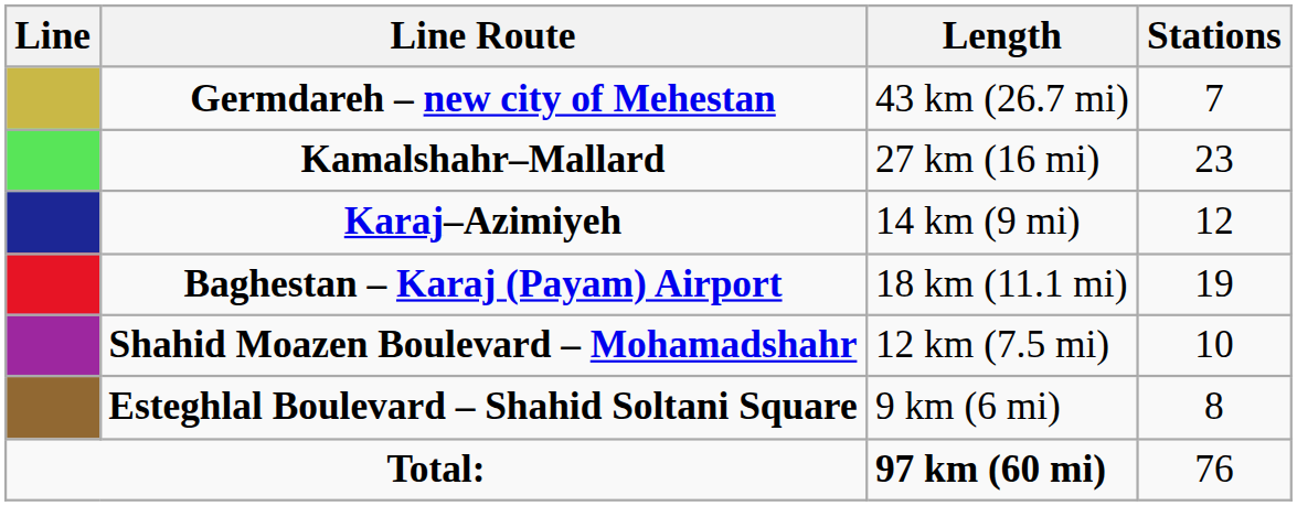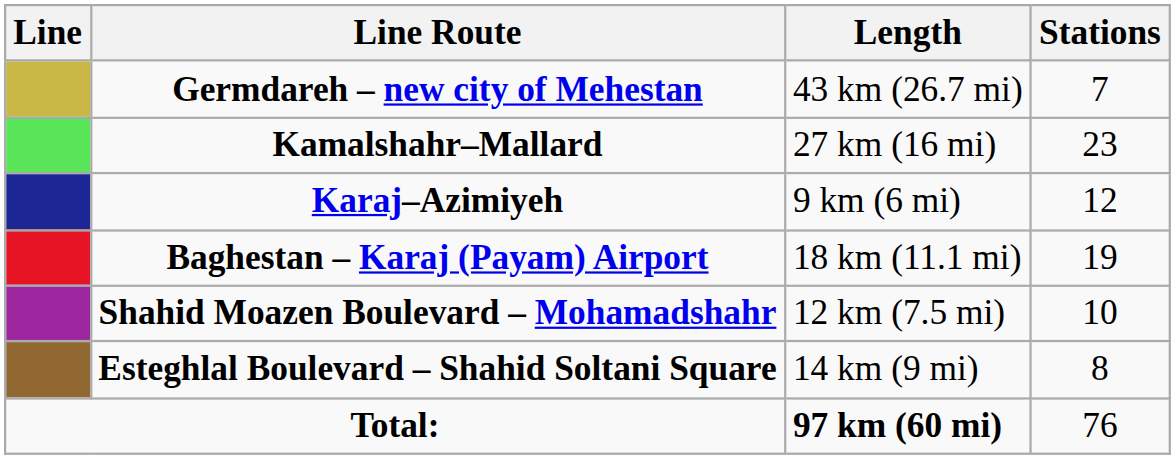Karaj–Azimiyeh | Length: 14 km (9 mi) -> 9 km (6 mi)
Esteghlal Boulevard – Shahid Soltani Square | Length: 9 km (6 mi) -> 14 km (9 mi)
